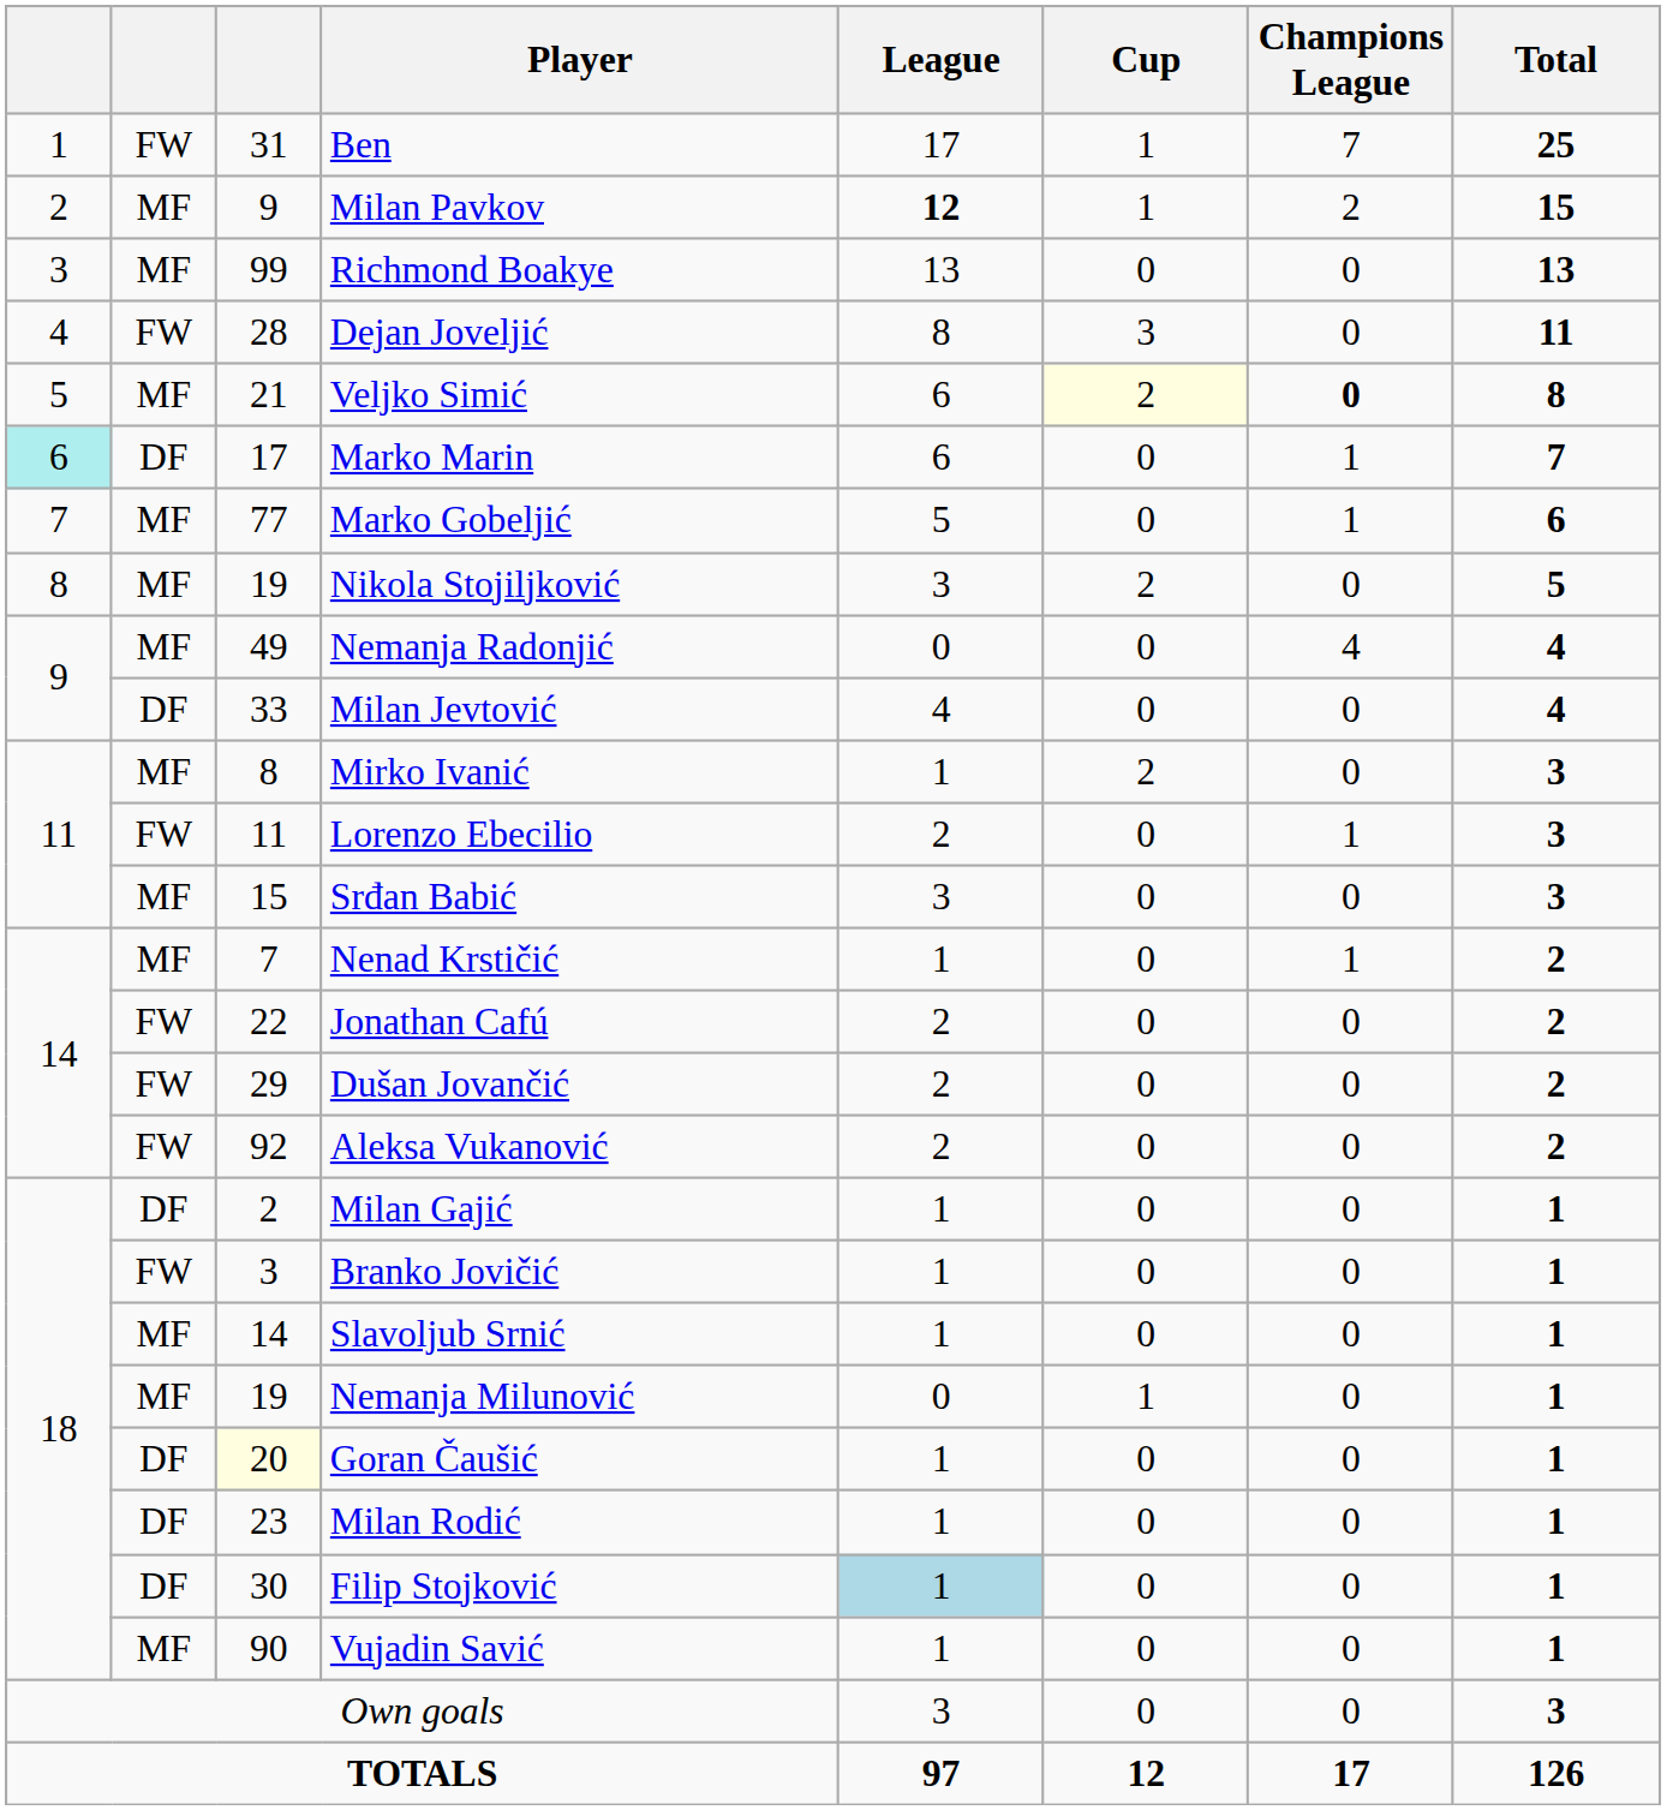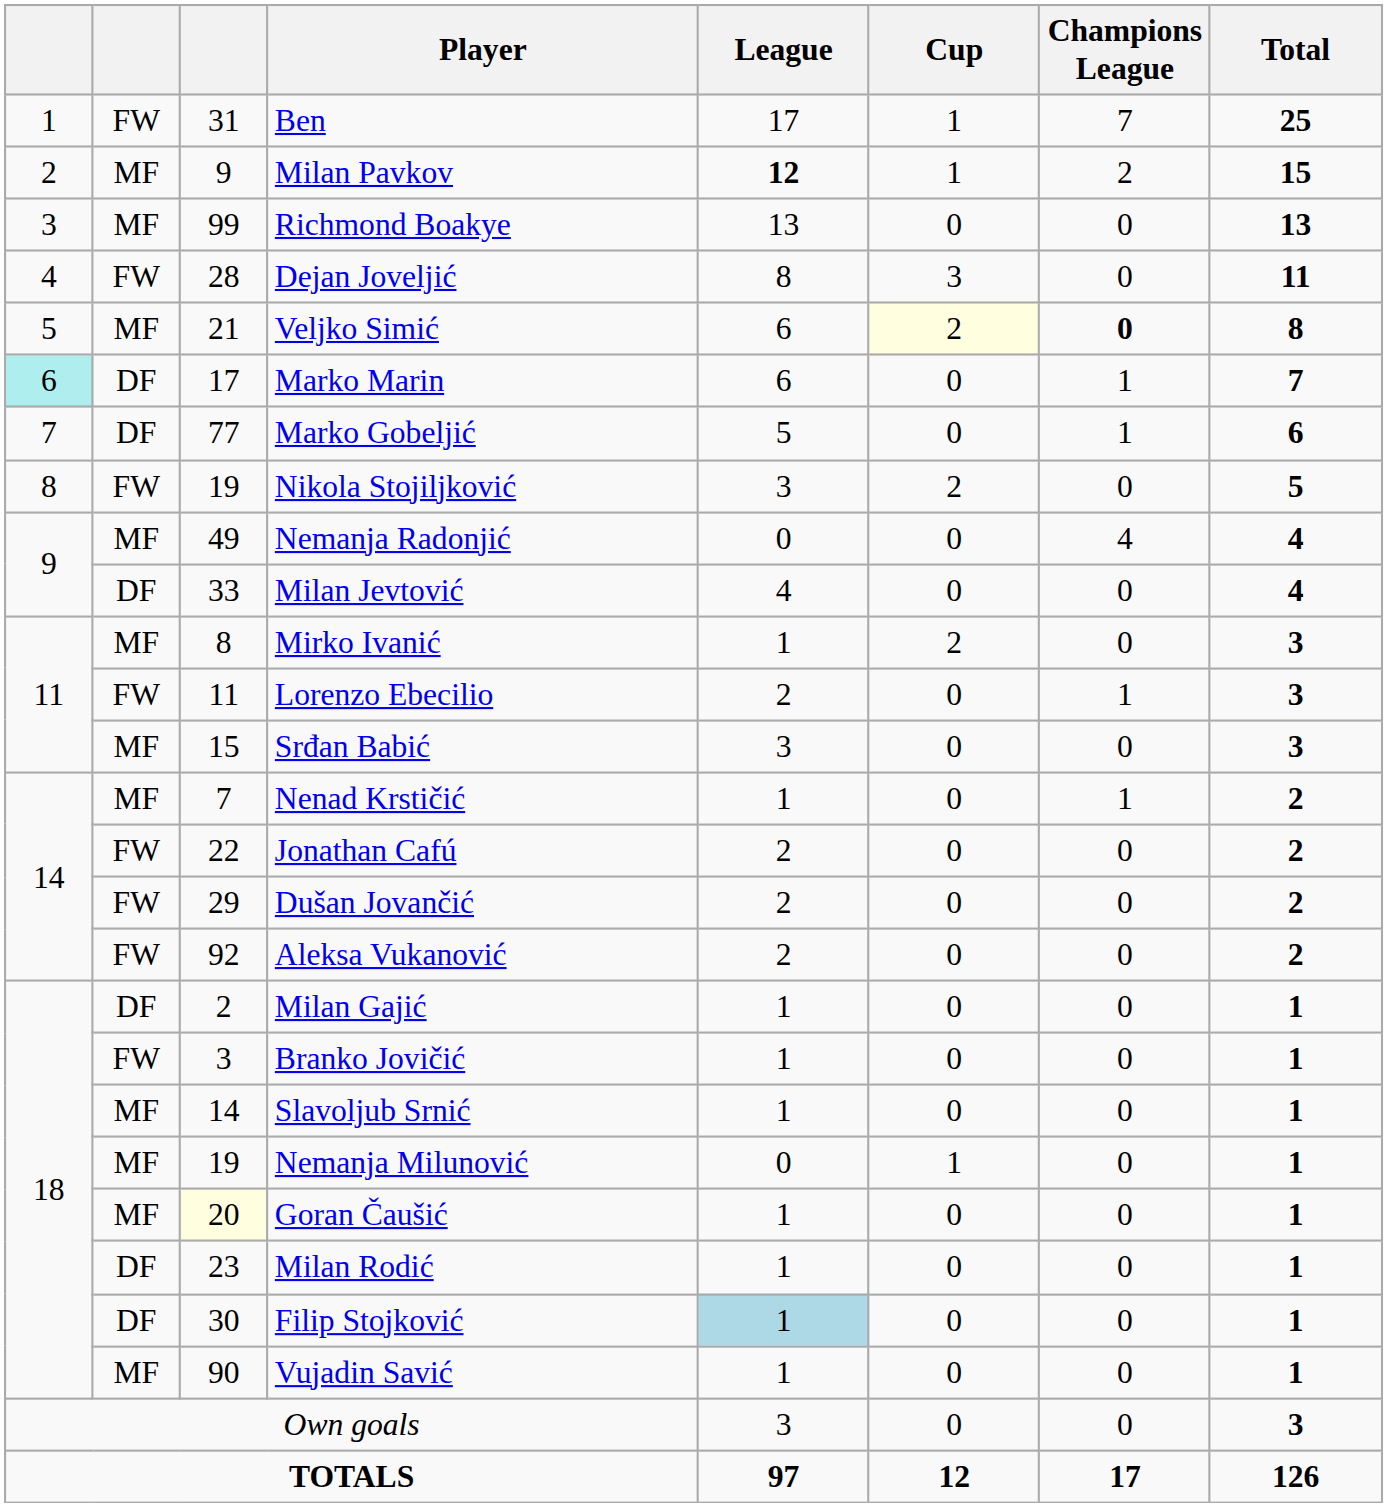Marko Gobeljić | column 2: MF -> DF
Nikola Stojiljković | column 2: MF -> FW
Goran Čaušić | column 2: DF -> MF
